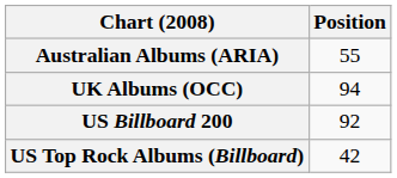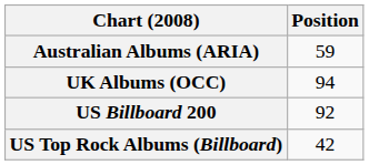Australian Albums (ARIA) | Position: 55 -> 59
